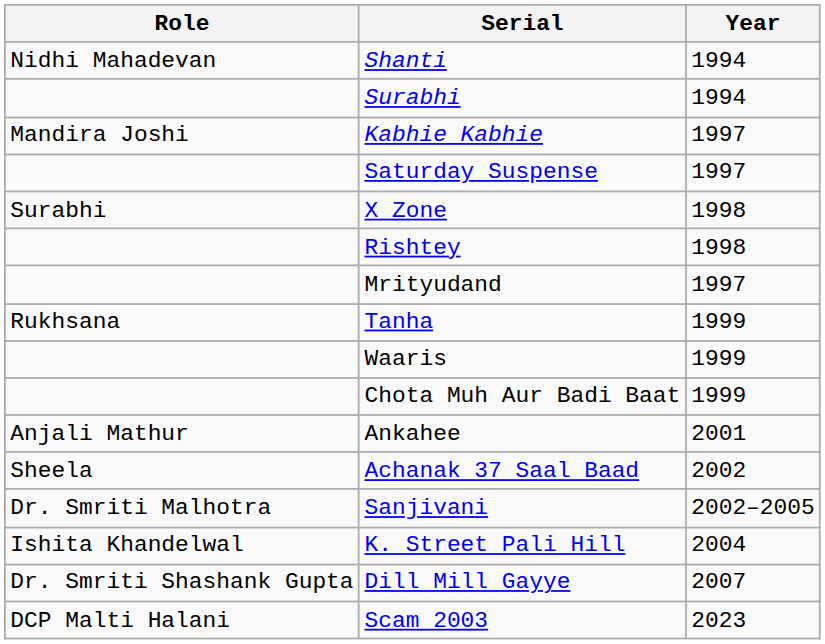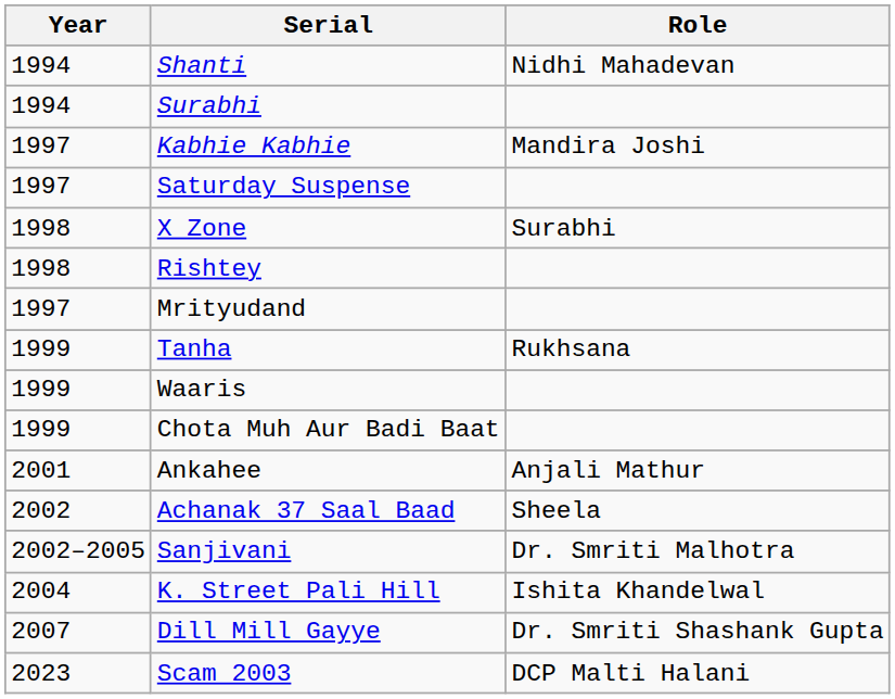columns swapped: Year <-> Role
